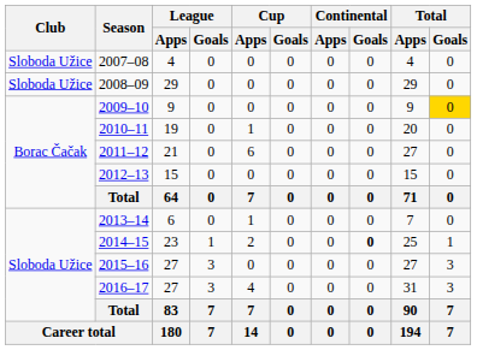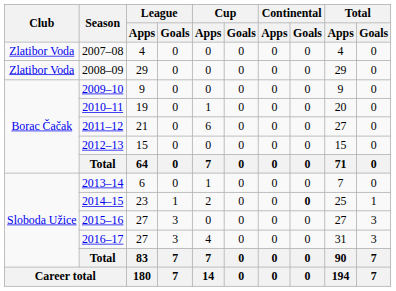2007–08 | Club: Sloboda Užice -> Zlatibor Voda
2008–09 | Club: Sloboda Užice -> Zlatibor Voda
2009–10 | Total / Goals: gold background -> no background
